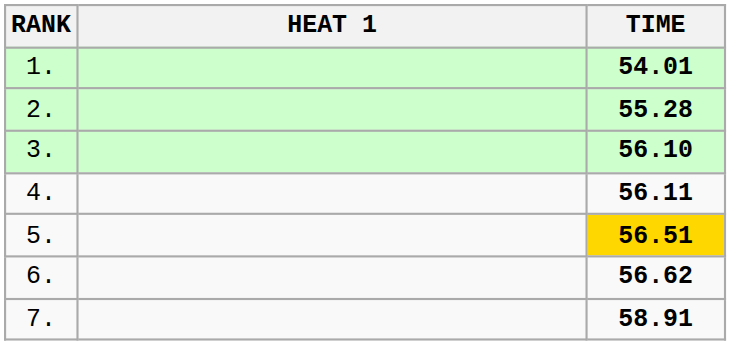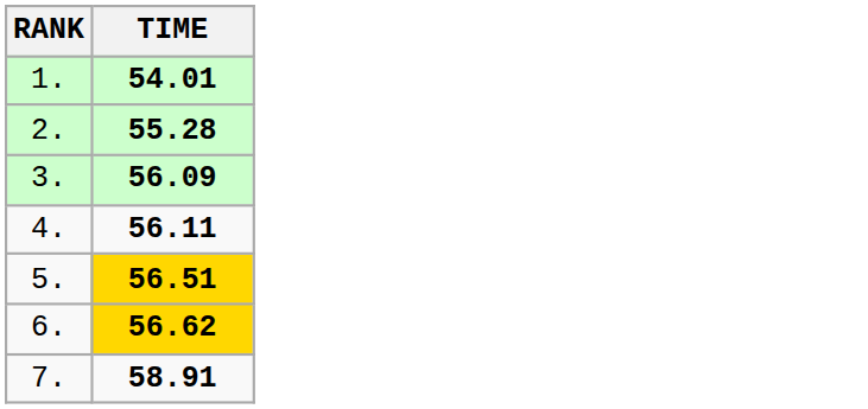- column: HEAT 1
3. | TIME: 56.10 -> 56.09
6. | TIME: no background -> gold background
